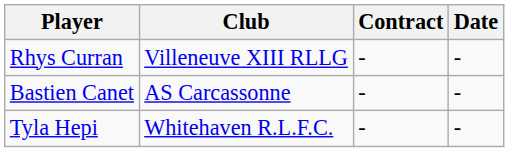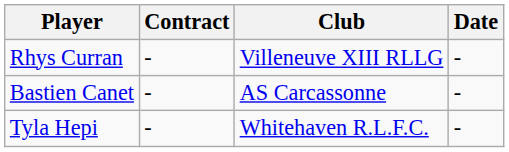columns swapped: Club <-> Contract
